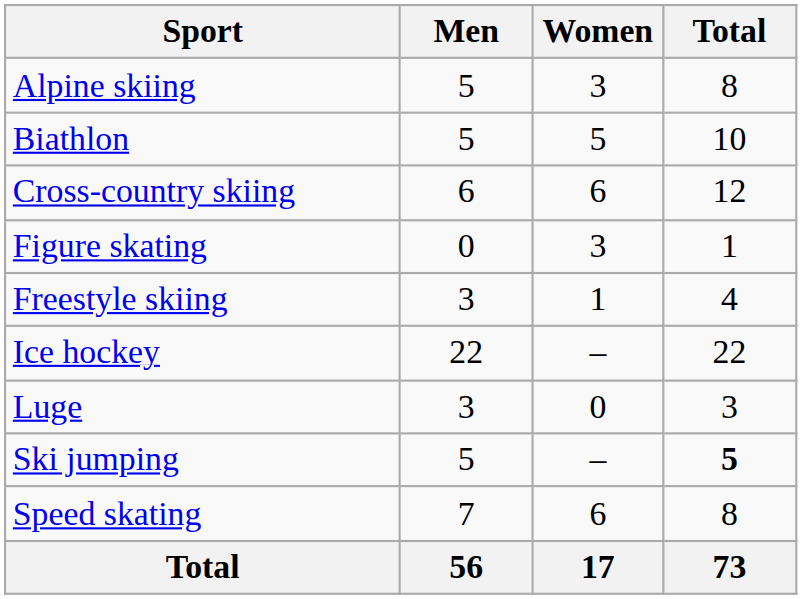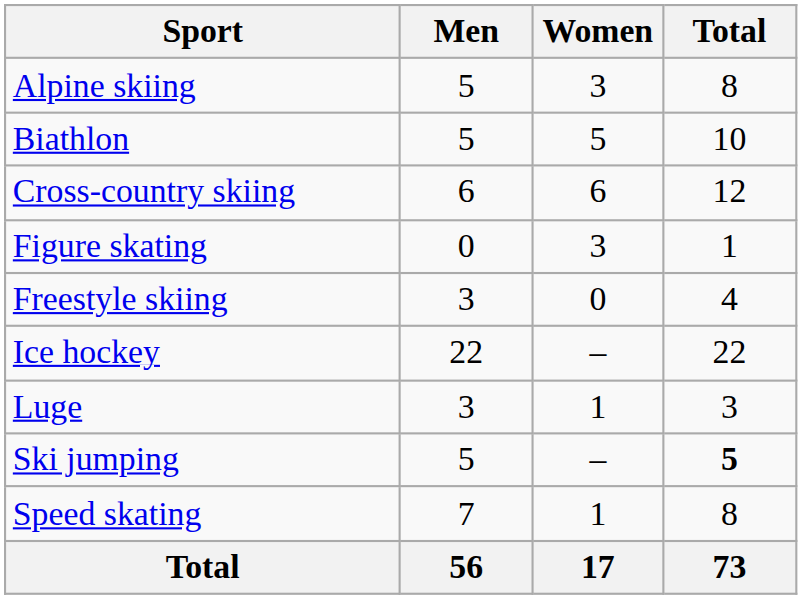Freestyle skiing | Women: 1 -> 0
Luge | Women: 0 -> 1
Speed skating | Women: 6 -> 1
